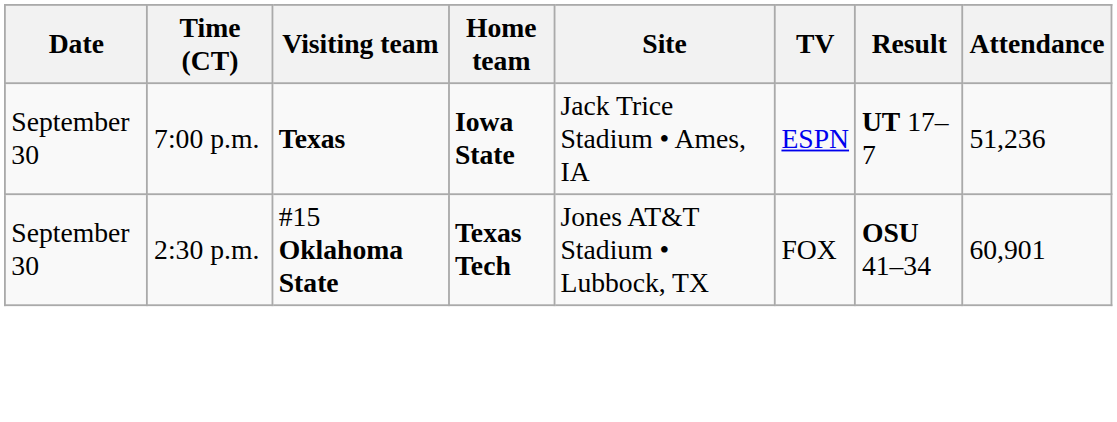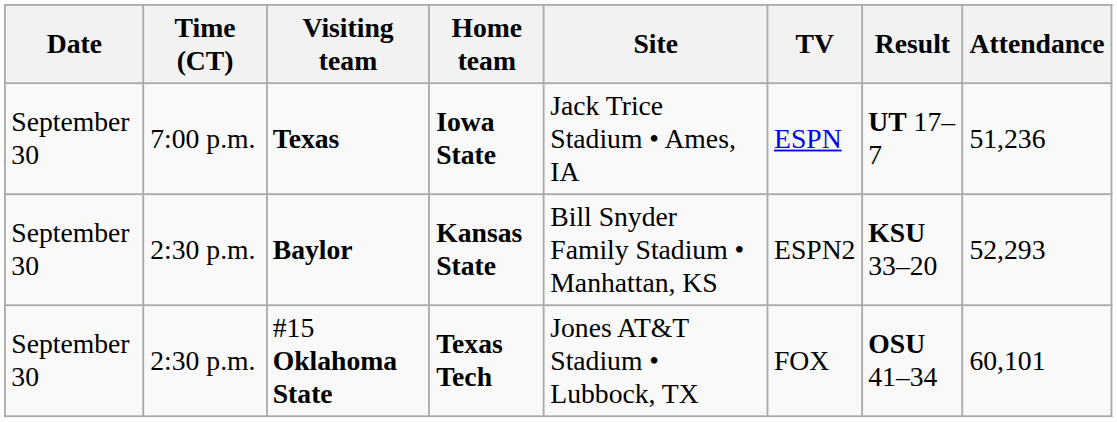+ row: September 30 | 2:30 p.m. | Baylor | Kansas State | Bill Snyder Family Stadium • Manhattan, KS | ESPN2 | KSU 33–20 | 52,293
#15 Oklahoma State | Attendance: 60,901 -> 60,101
